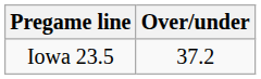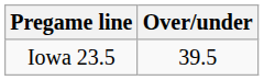Iowa 23.5 | Over/under: 37.2 -> 39.5
